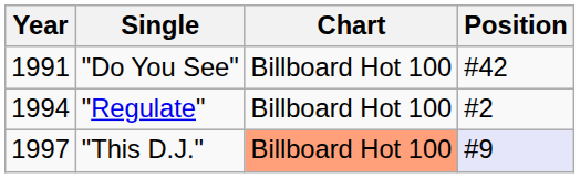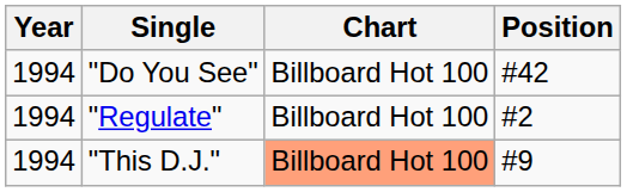"Do You See" | Year: 1991 -> 1994
"This D.J." | Year: 1997 -> 1994
"This D.J." | Position: lavender background -> no background
